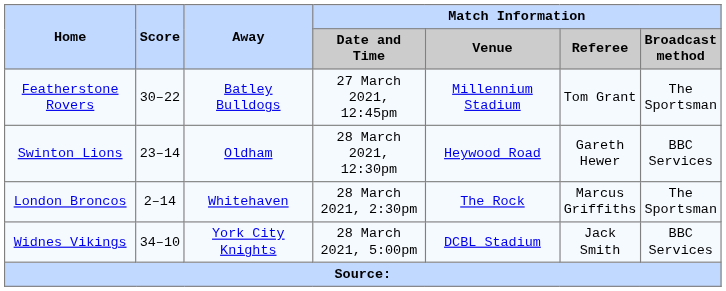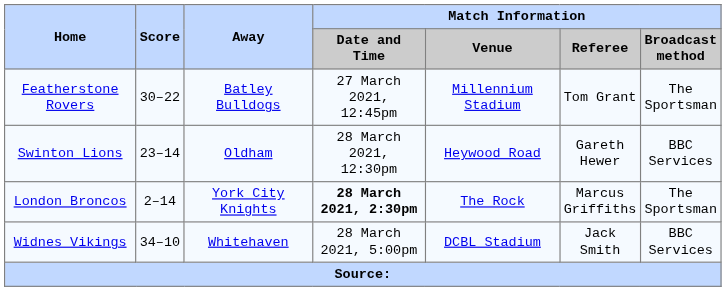London Broncos | Away: Whitehaven -> York City Knights
London Broncos | Match Information / Date and Time: normal -> bold
Widnes Vikings | Away: York City Knights -> Whitehaven
